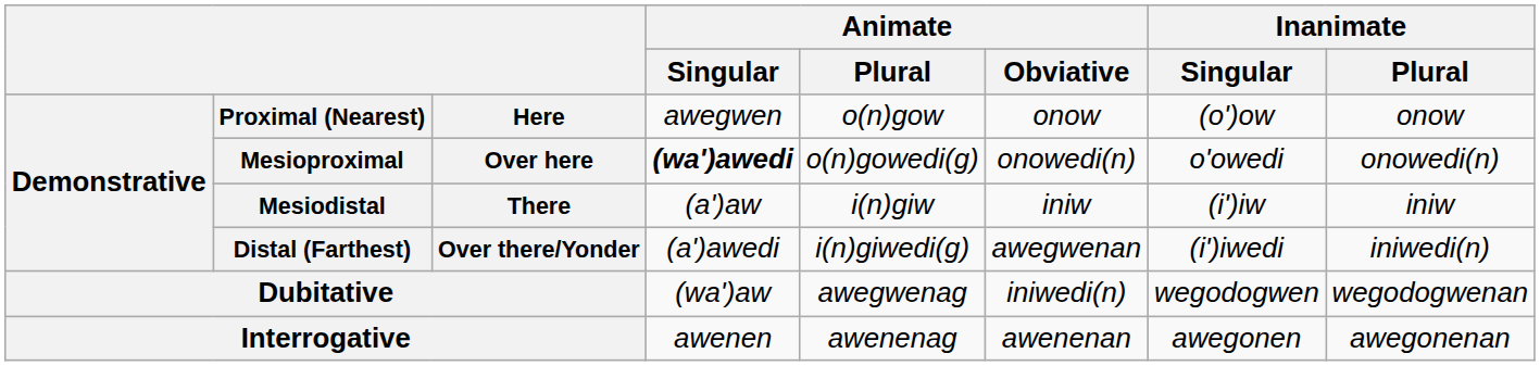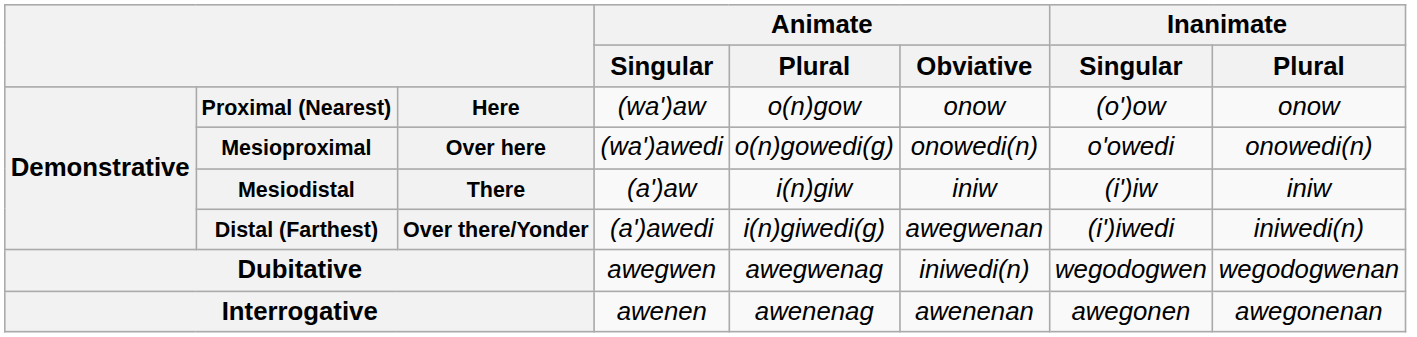Proximal (Nearest) | Animate / Singular: awegwen -> (wa')aw
Mesioproximal | Animate / Singular: bold -> normal
Dubitative | Animate / Singular: (wa')aw -> awegwen
